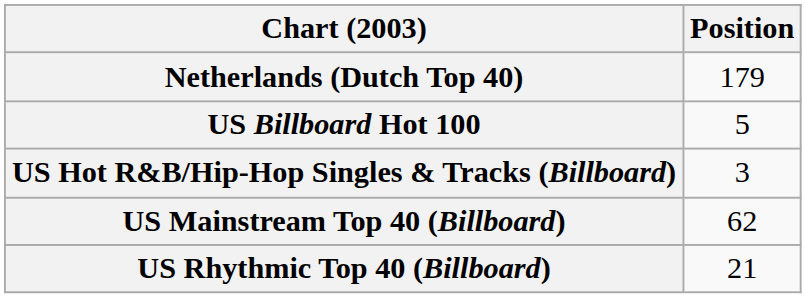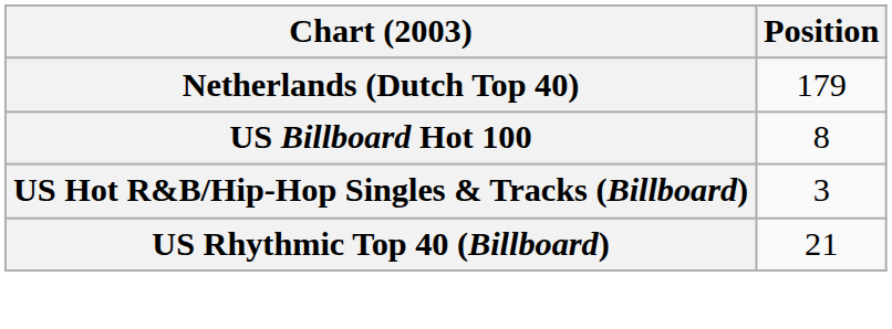US Billboard Hot 100 | Position: 5 -> 8
- row: US Mainstream Top 40 (Billboard) | 62
